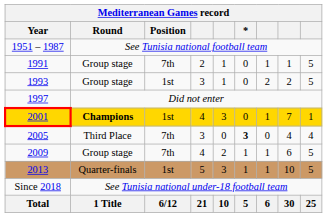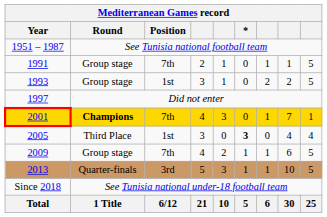2001 | Position: 1st -> 7th
2005 | Position: 7th -> 1st
2013 | Position: 1st -> 3rd
